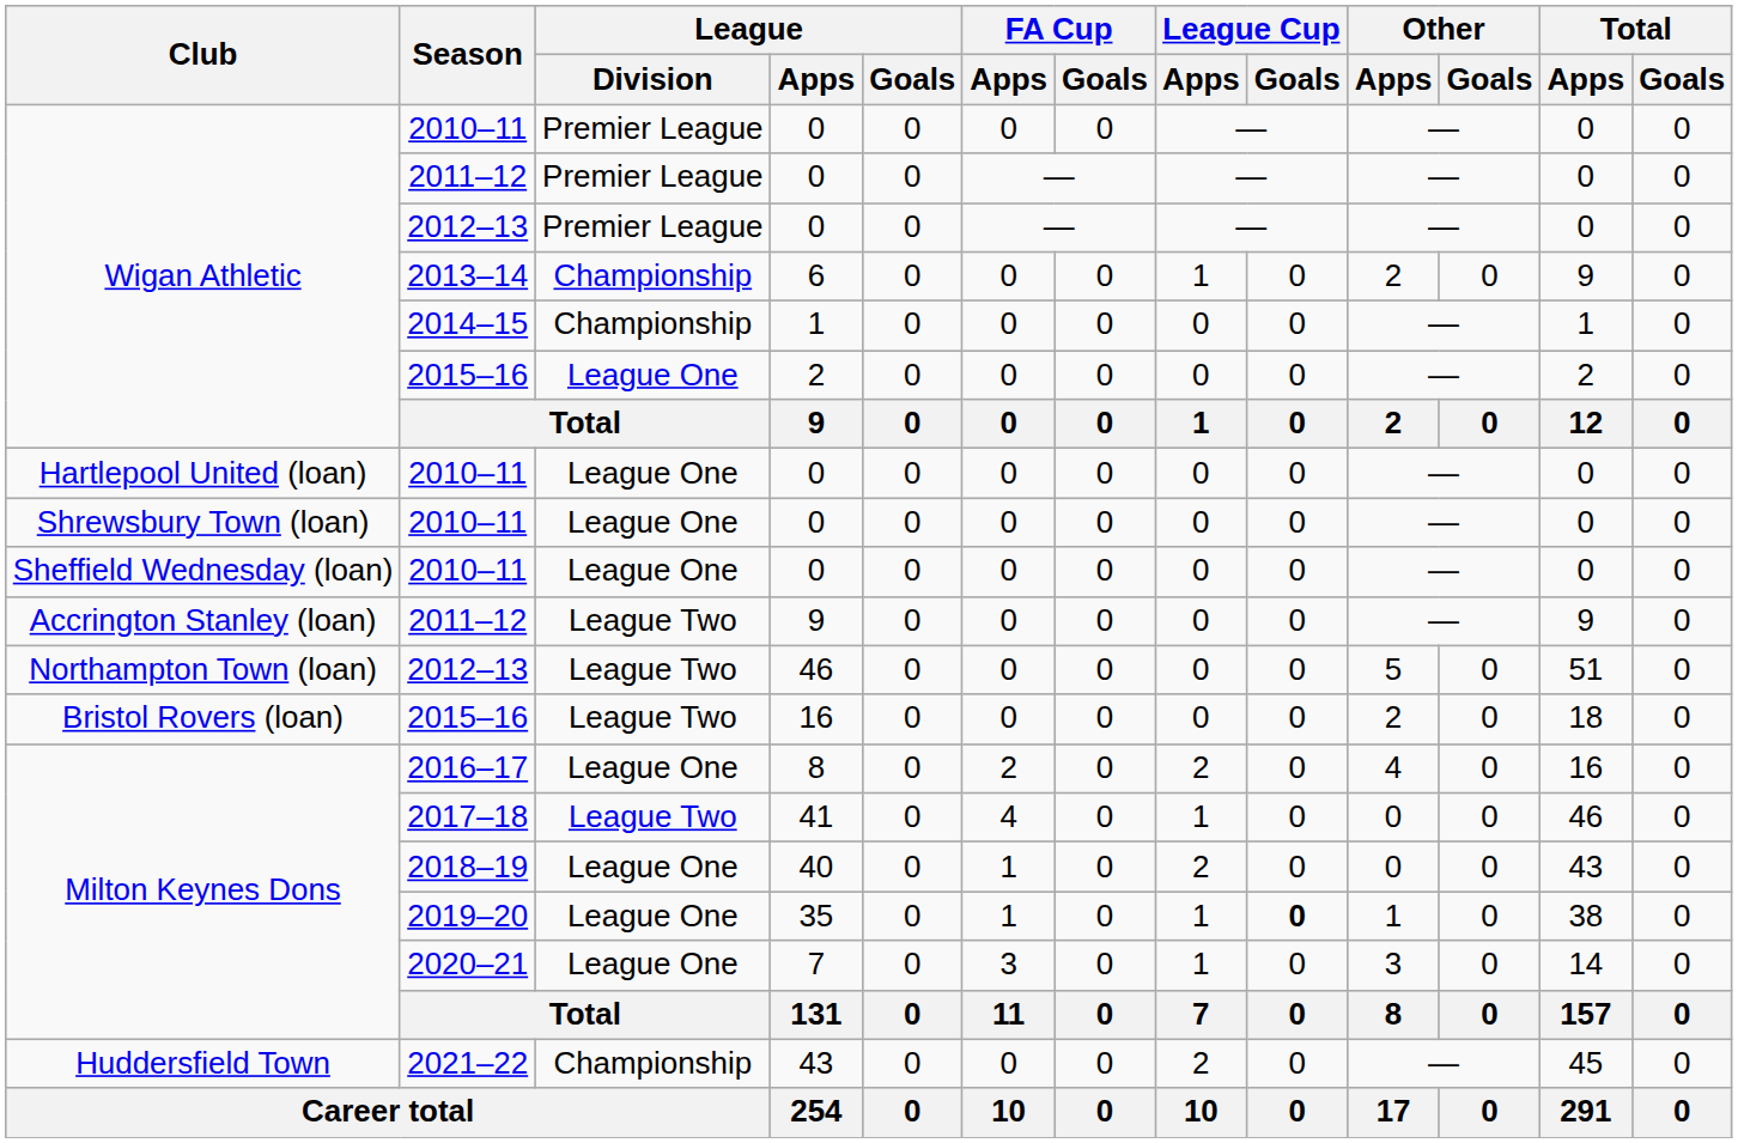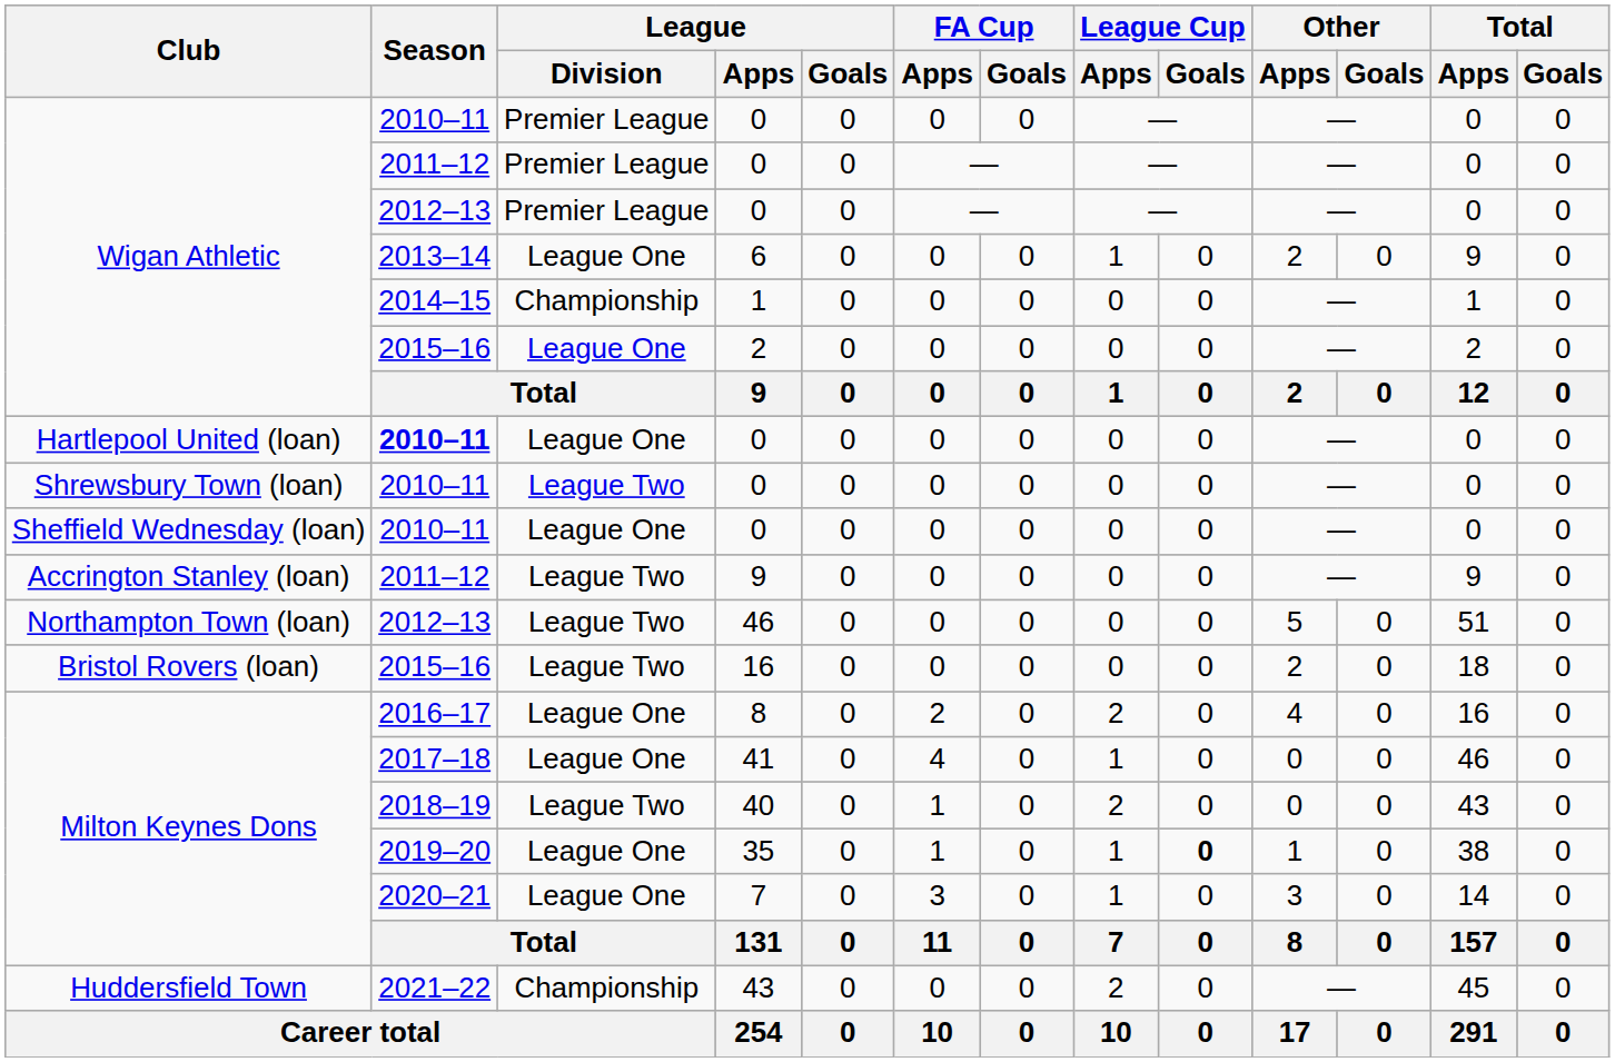6 | League / Division: Championship -> League One
Hartlepool United (loan) / 0 | Season: normal -> bold
Shrewsbury Town (loan) / 0 | League / Division: League One -> League Two
41 | League / Division: League Two -> League One
40 | League / Division: League One -> League Two
